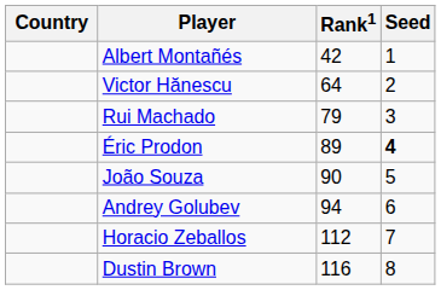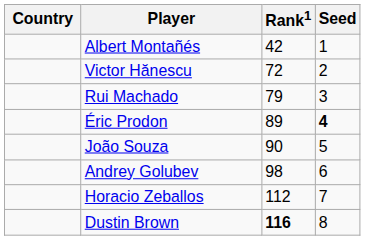Victor Hănescu | Rank1: 64 -> 72
Andrey Golubev | Rank1: 94 -> 98
Dustin Brown | Rank1: normal -> bold
